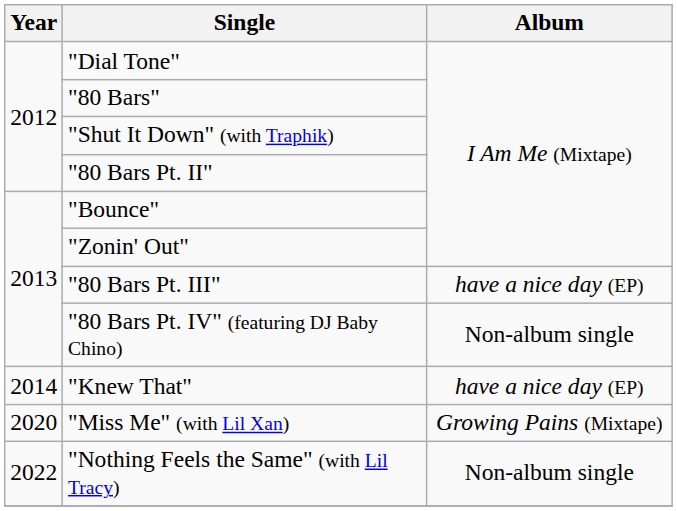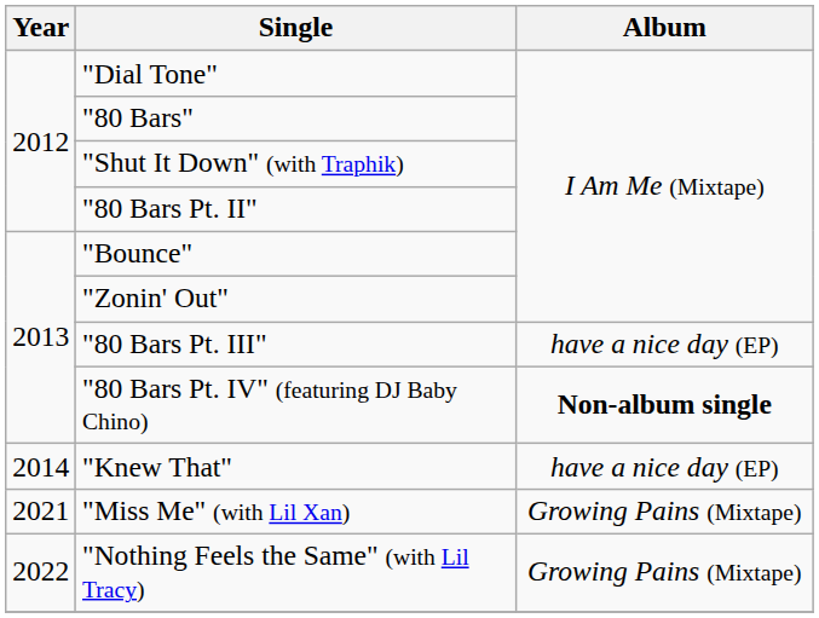"80 Bars Pt. IV" (featuring DJ Baby Chino) | Album: normal -> bold
"Miss Me" (with Lil Xan) | Year: 2020 -> 2021
"Nothing Feels the Same" (with Lil Tracy) | Album: Non-album single -> Growing Pains (Mixtape)
